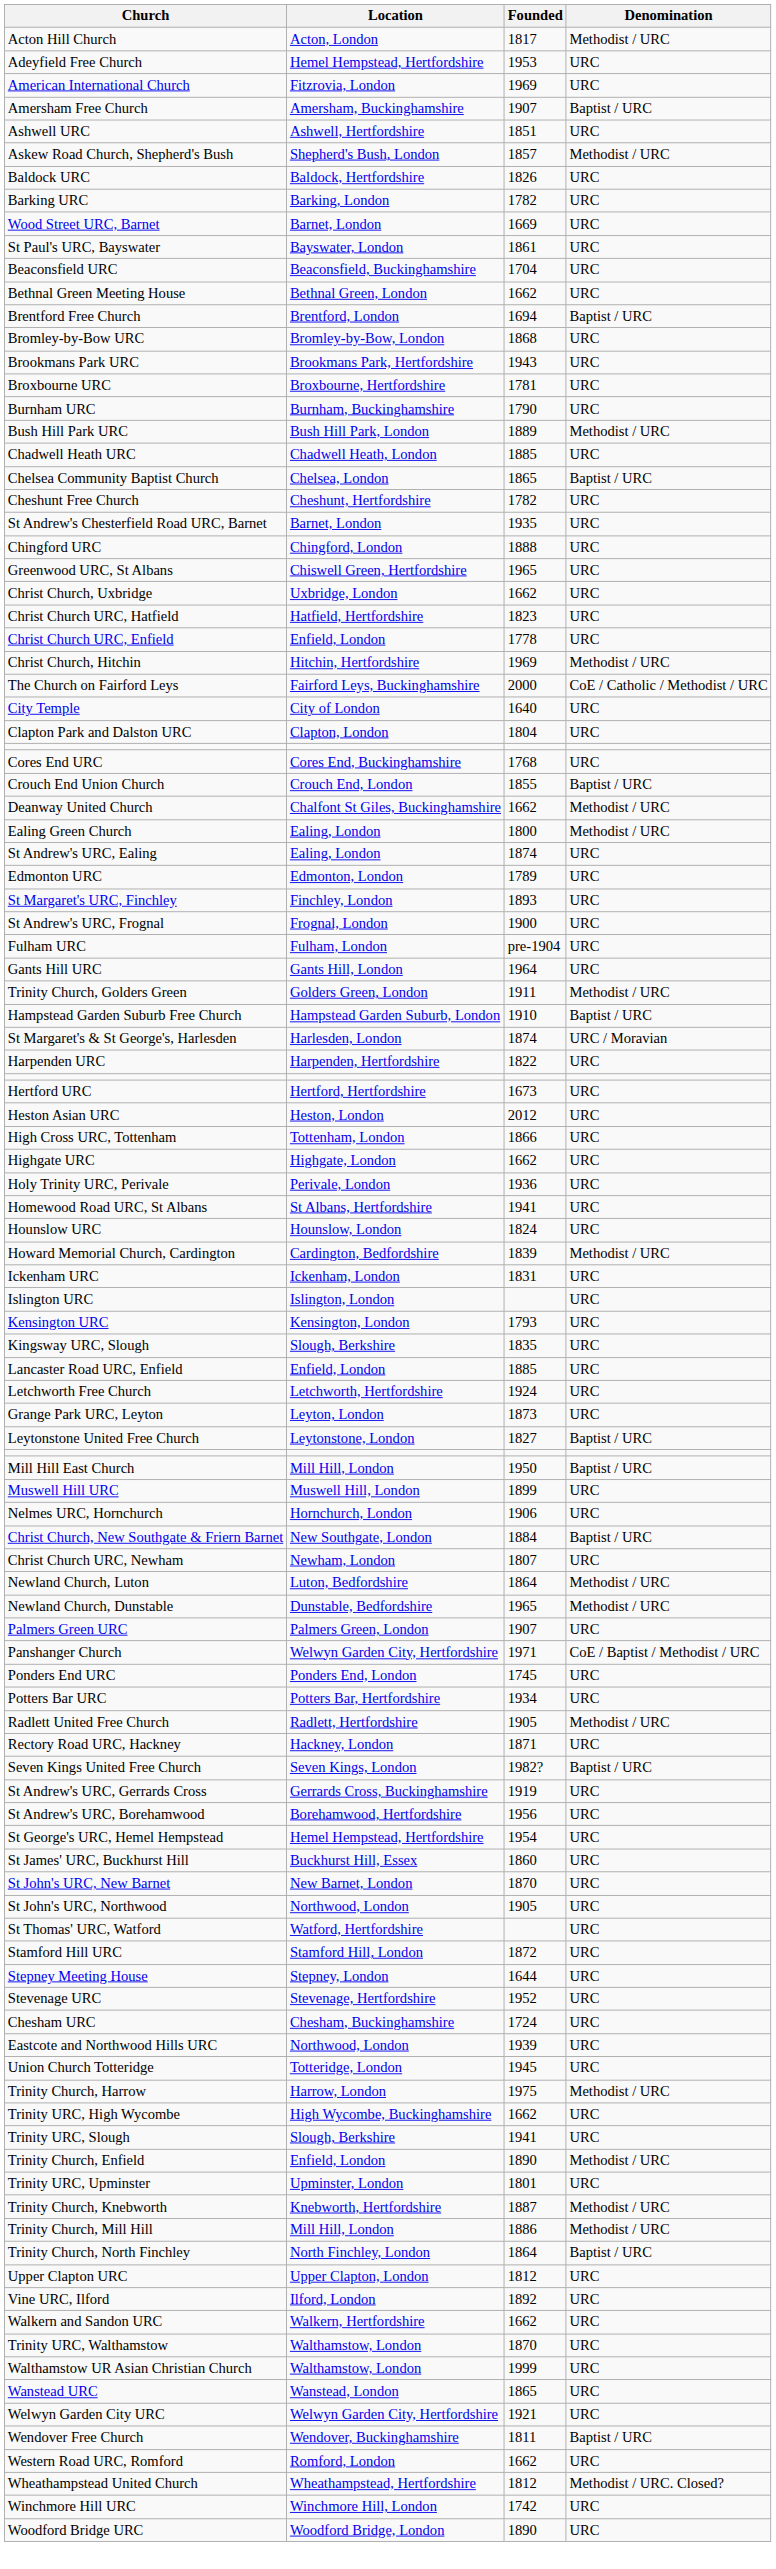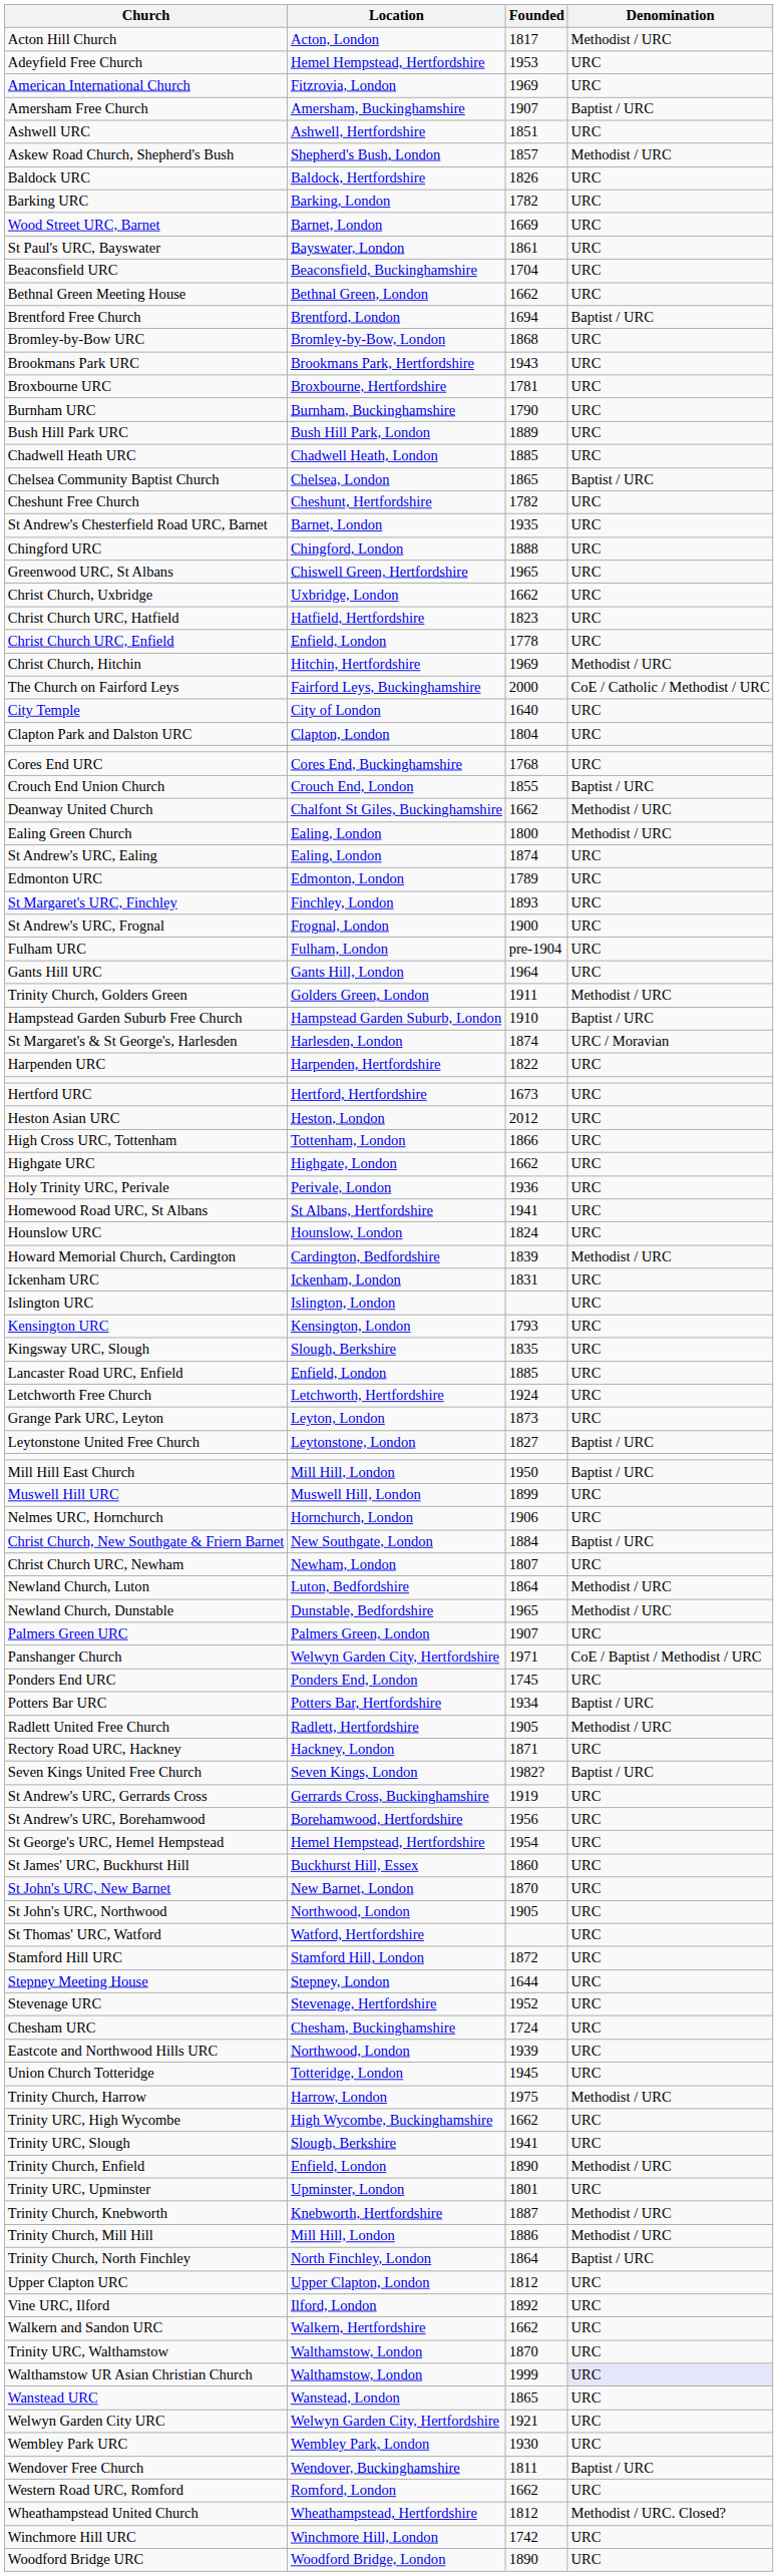Bush Hill Park URC | Denomination: Methodist / URC -> URC
Potters Bar URC | Denomination: URC -> Baptist / URC
Walthamstow UR Asian Christian Church | Denomination: no background -> lavender background
+ row: Wembley Park URC | Wembley Park, London | 1930 | URC
